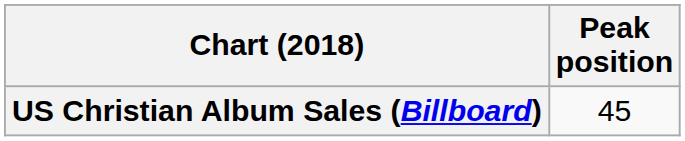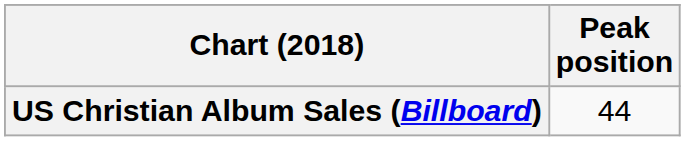US Christian Album Sales (Billboard) | Peak position: 45 -> 44
